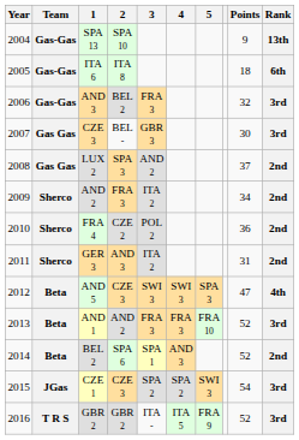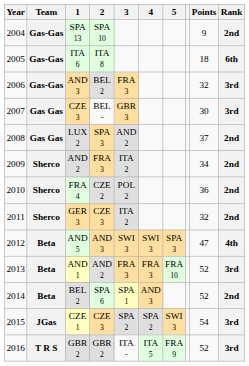SPA 13 | Rank: 13th -> 2nd
GER 3 | 2: AND 3 -> CZE 3
GER 3 | Points: 31 -> 32
AND 5 | 2: CZE 3 -> AND 3
